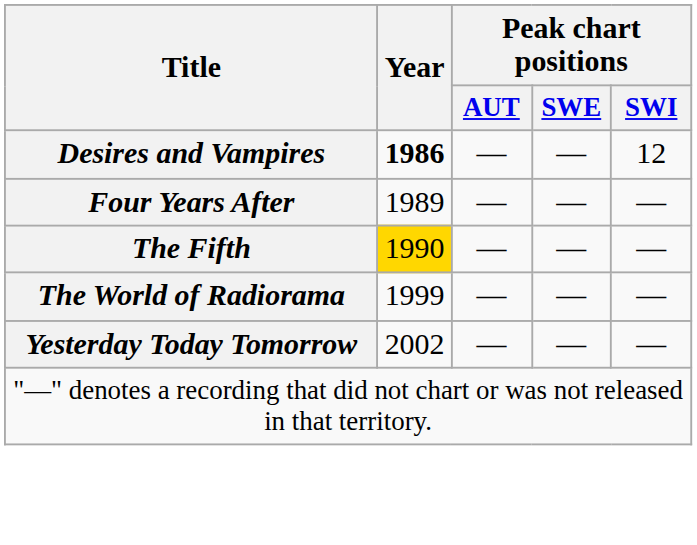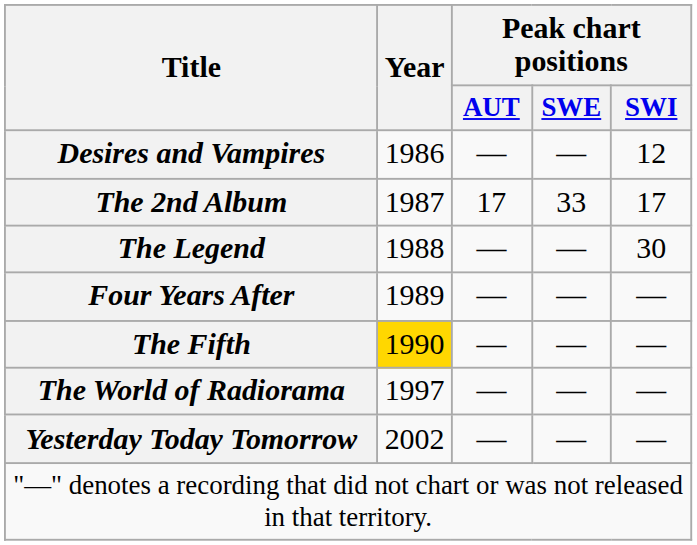Desires and Vampires | Year: bold -> normal
+ row: The 2nd Album | 1987 | 17 | 33 | 17
+ row: The Legend | 1988 | — | — | 30
The World of Radiorama | Year: 1999 -> 1997
